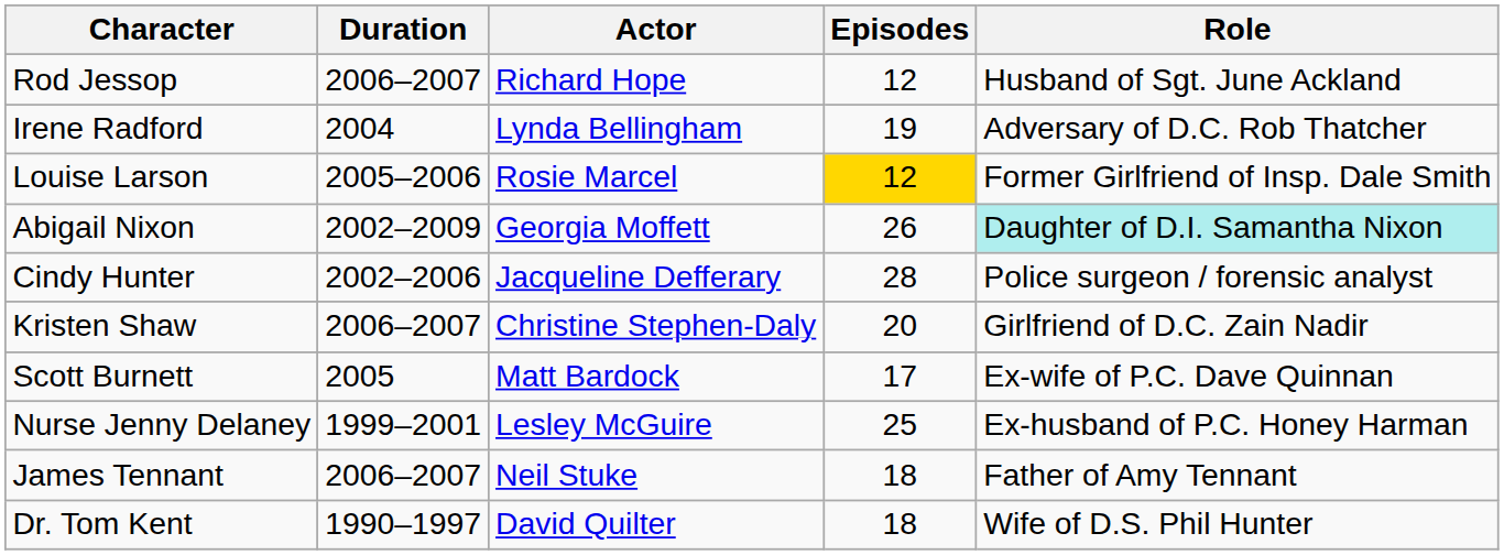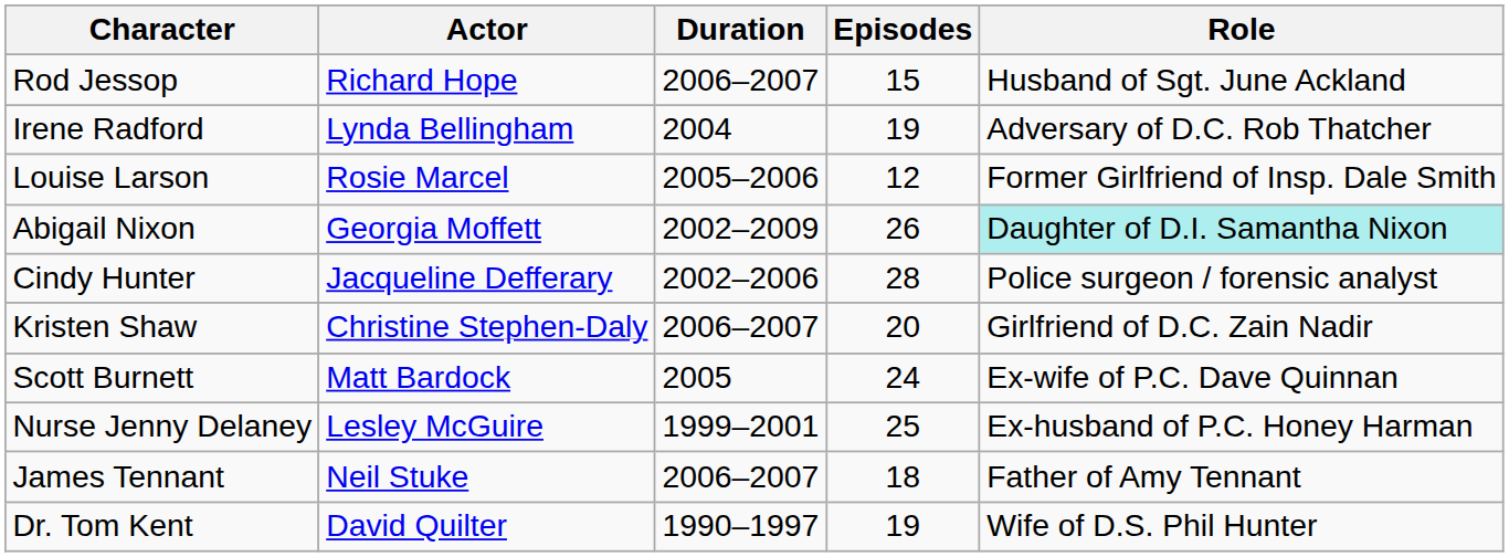columns swapped: Actor <-> Duration
Rod Jessop | Episodes: 12 -> 15
Louise Larson | Episodes: gold background -> no background
Scott Burnett | Episodes: 17 -> 24
Dr. Tom Kent | Episodes: 18 -> 19
